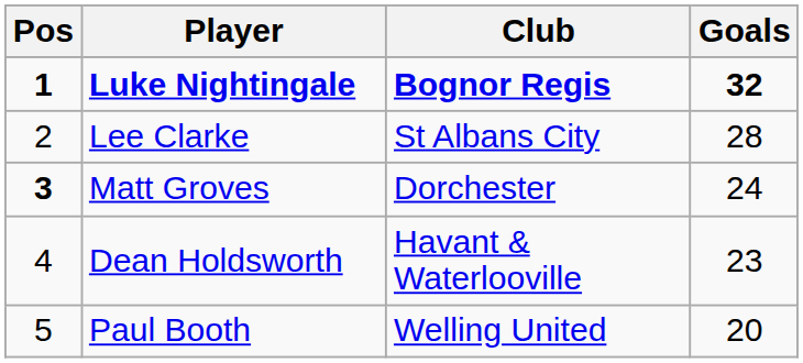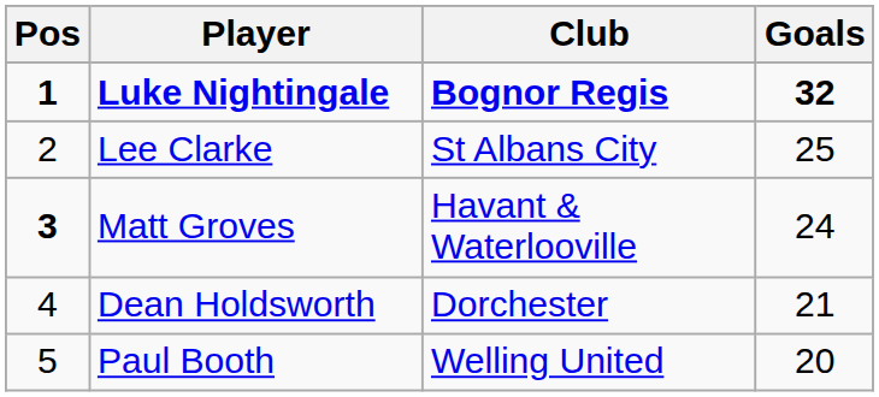Lee Clarke | Goals: 28 -> 25
Matt Groves | Club: Dorchester -> Havant & Waterlooville
Dean Holdsworth | Club: Havant & Waterlooville -> Dorchester
Dean Holdsworth | Goals: 23 -> 21
